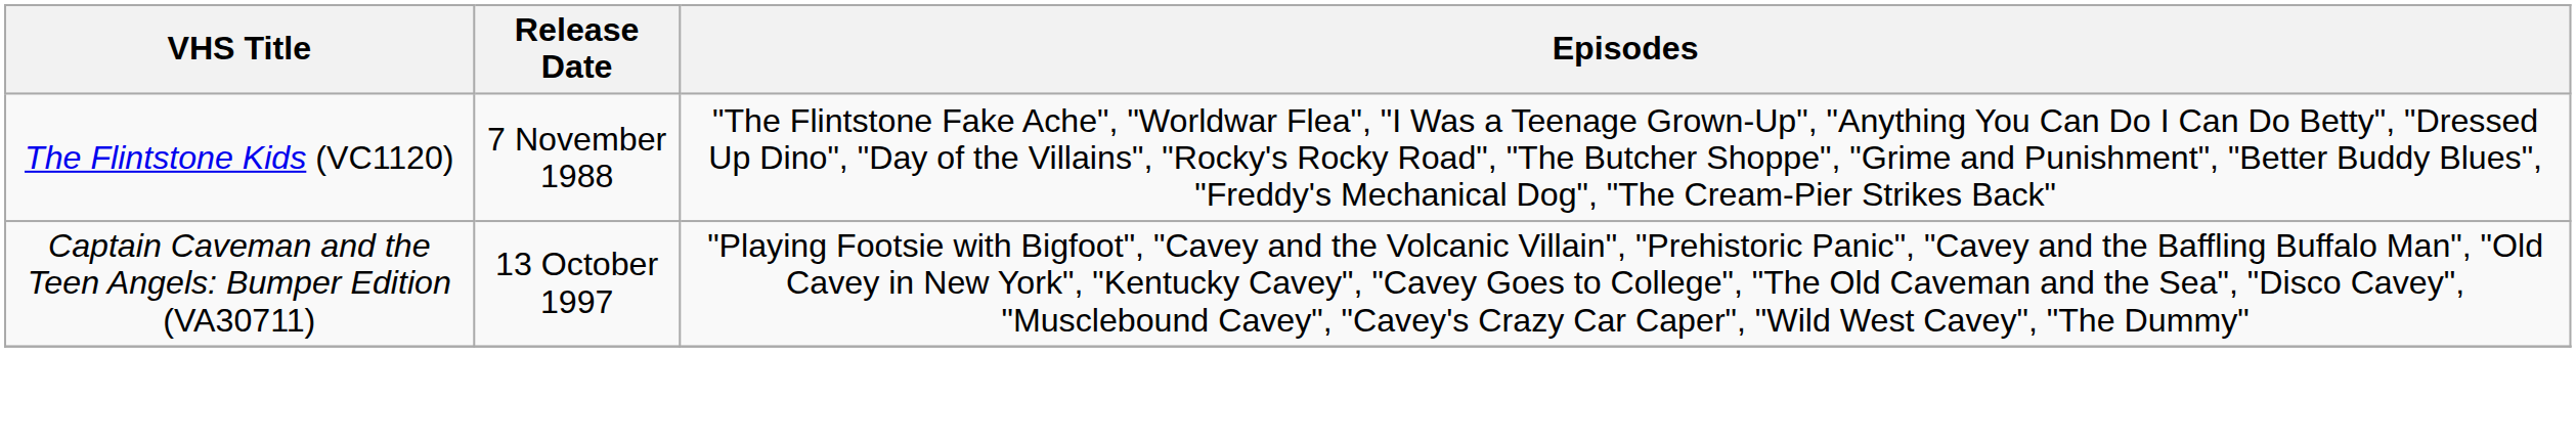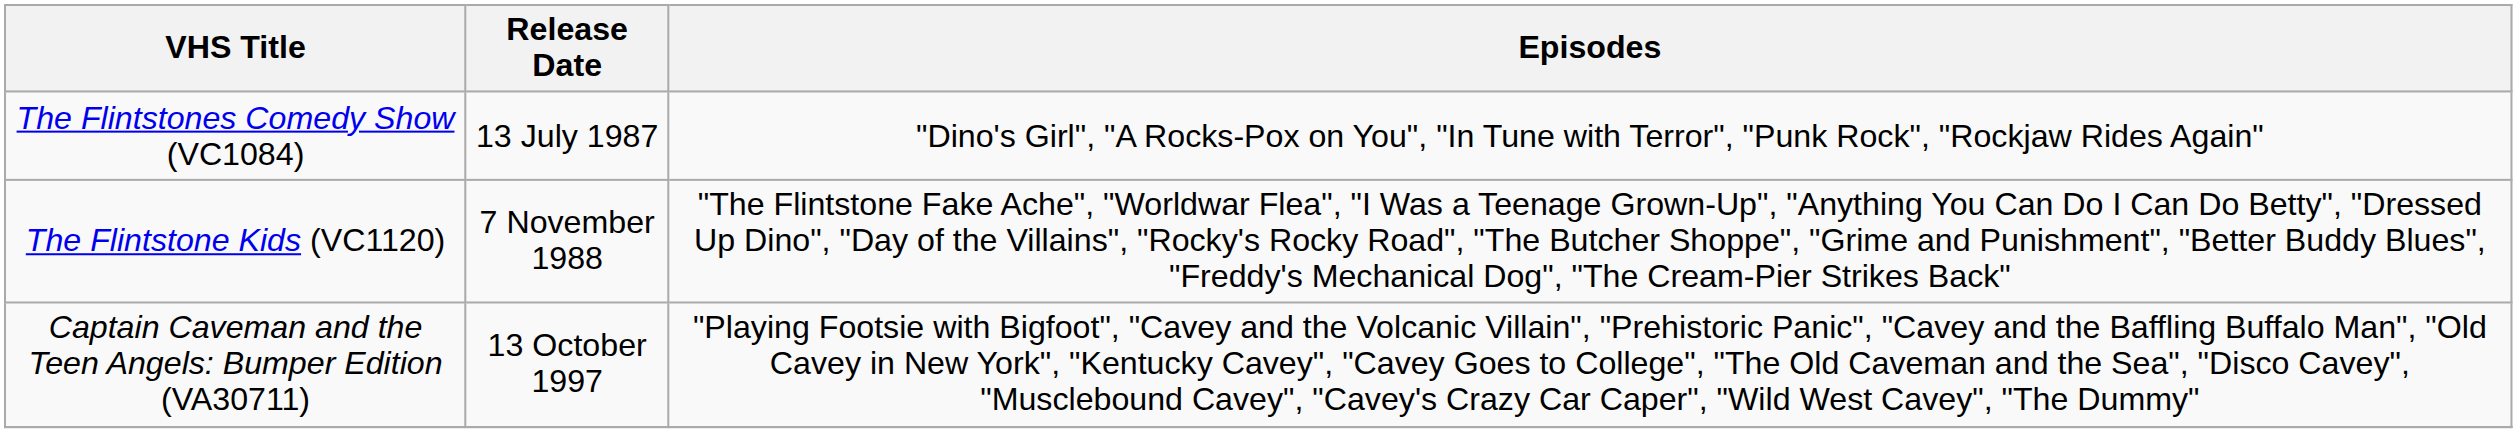+ row: The Flintstones Comedy Show (VC1084) | 13 July 1987 | "Dino's Girl", "A Rocks-Pox on You", "In Tune with Terror", "Punk Rock", "Rockjaw Rides Again"
